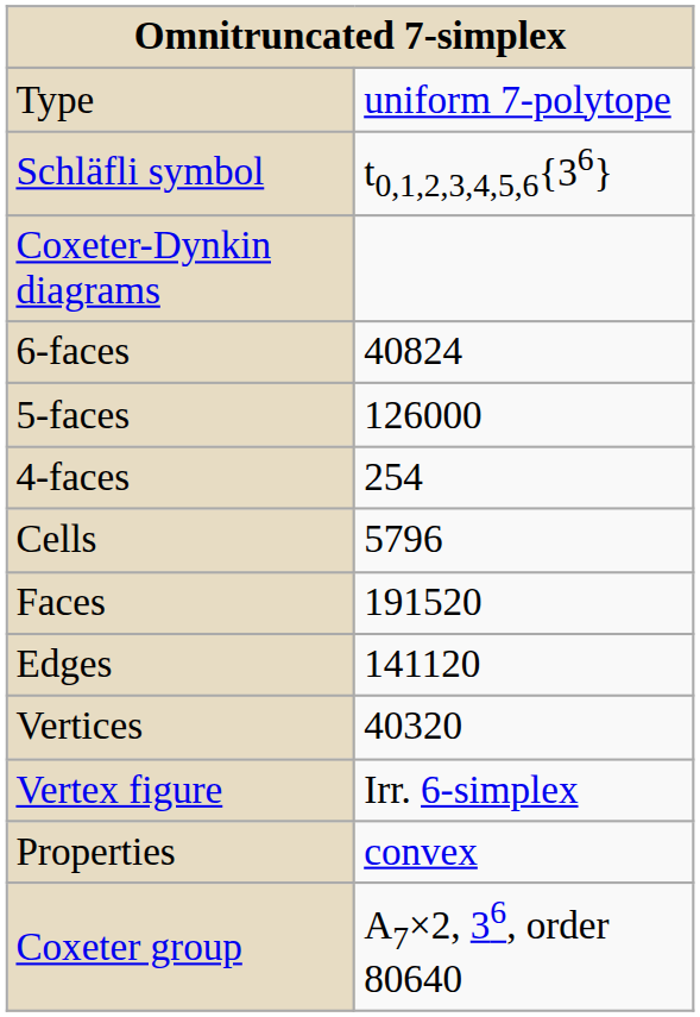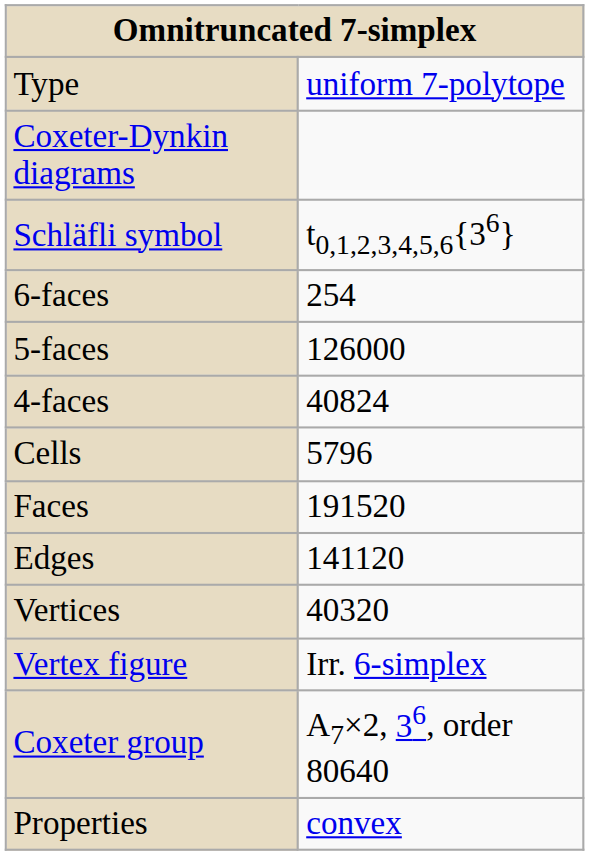rows swapped: Schläfli symbol <-> Coxeter-Dynkin diagrams
6-faces | column 2: 40824 -> 254
4-faces | column 2: 254 -> 40824
rows swapped: Coxeter group <-> Properties
